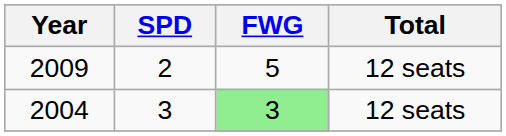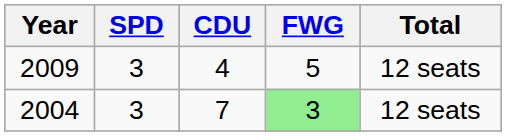+ column: CDU | 4 | 7
2009 | SPD: 2 -> 3
